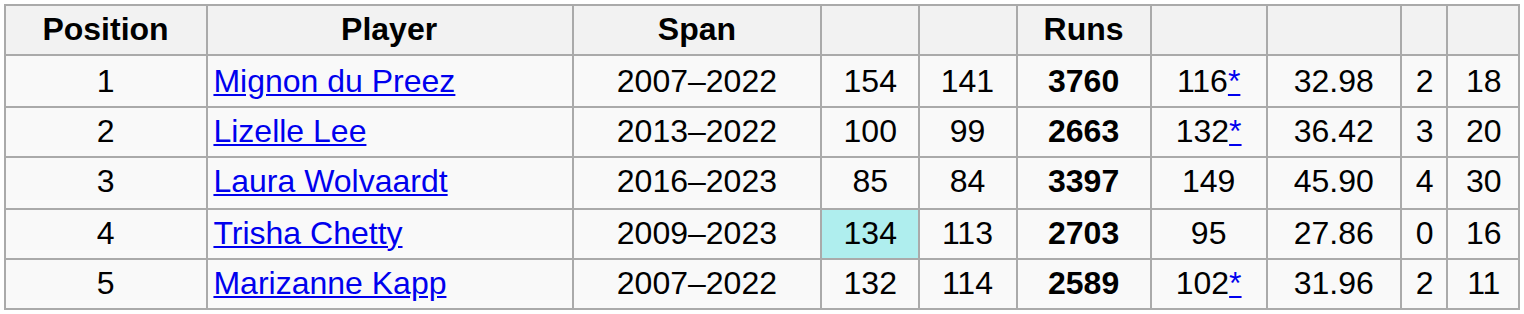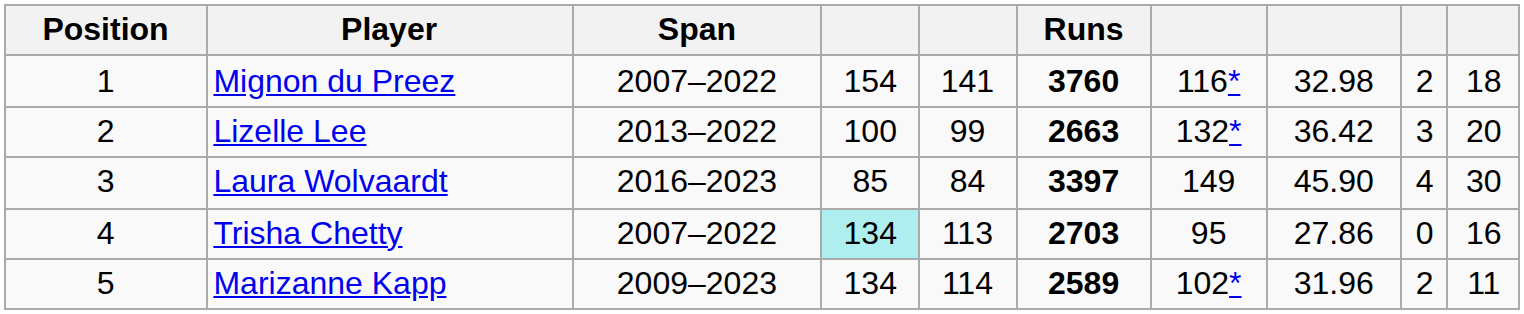Trisha Chetty | Span: 2009–2023 -> 2007–2022
Marizanne Kapp | Span: 2007–2022 -> 2009–2023
Marizanne Kapp | column 4: 132 -> 134
